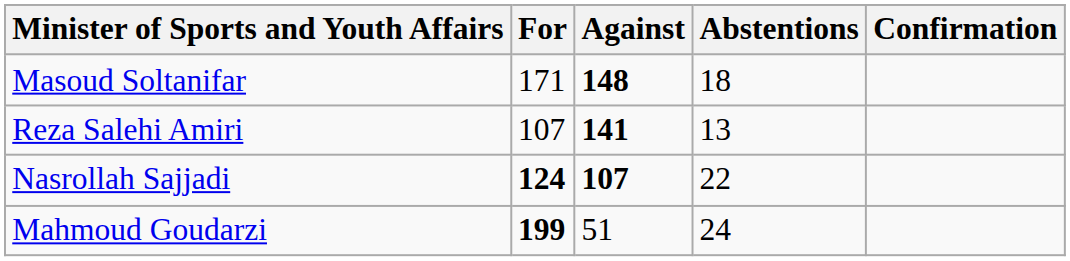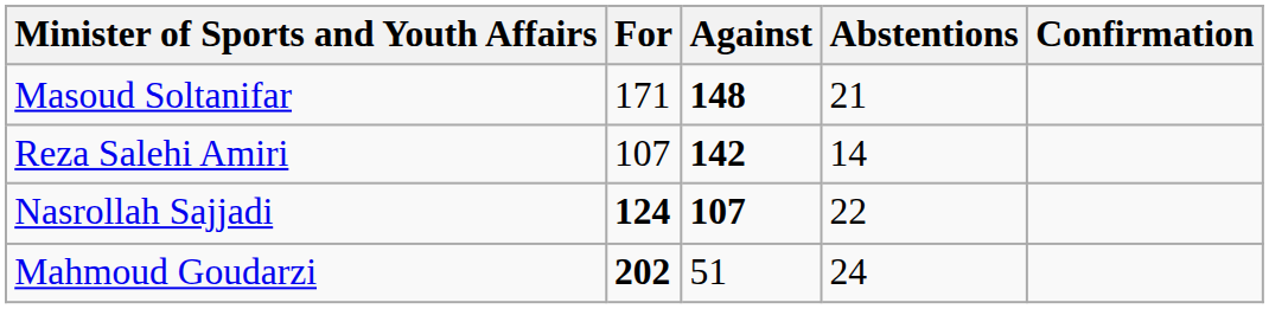Masoud Soltanifar | Abstentions: 18 -> 21
Reza Salehi Amiri | Against: 141 -> 142
Reza Salehi Amiri | Abstentions: 13 -> 14
Mahmoud Goudarzi | For: 199 -> 202
